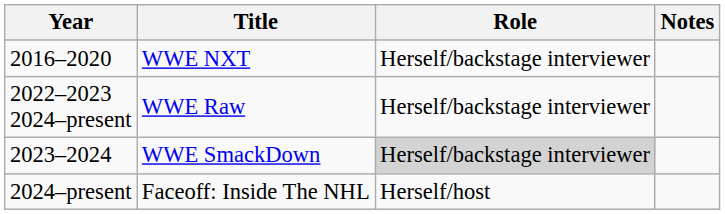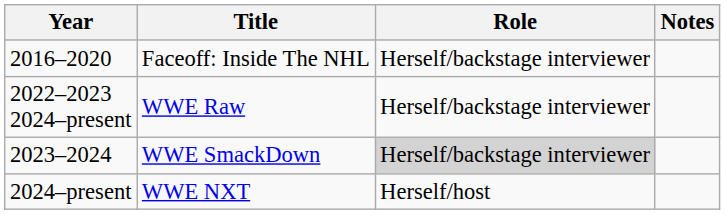2016–2020 | Title: WWE NXT -> Faceoff: Inside The NHL
2024–present | Title: Faceoff: Inside The NHL -> WWE NXT
